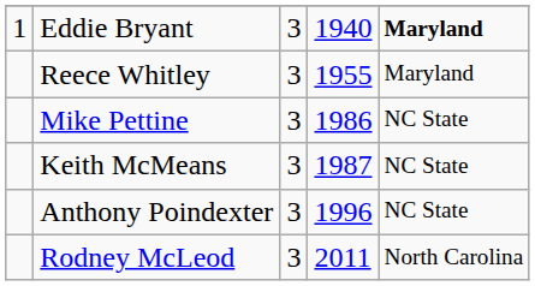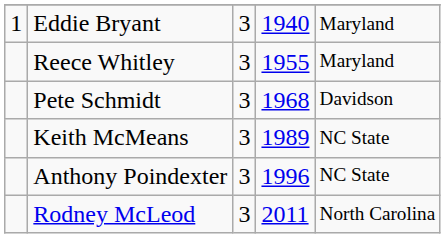Eddie Bryant | column 5: bold -> normal
+ row: Pete Schmidt | 3 | 1968 | Davidson
- row: Mike Pettine | 3 | 1986 | NC State
Keith McMeans | column 4: 1987 -> 1989
